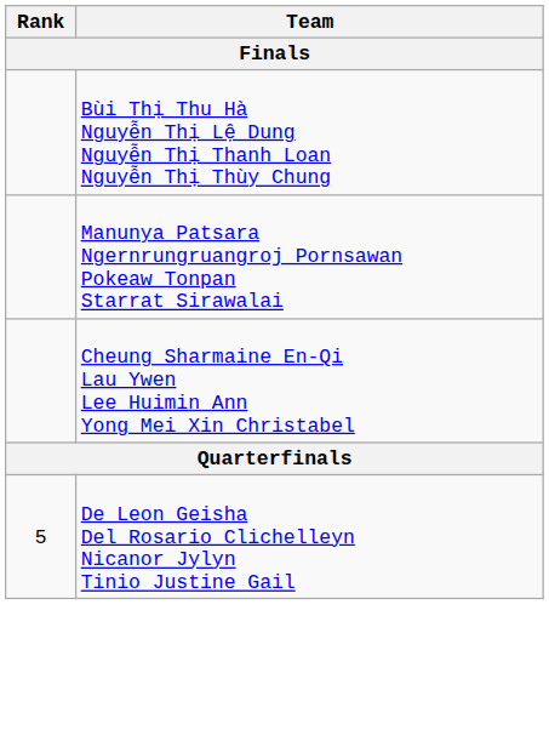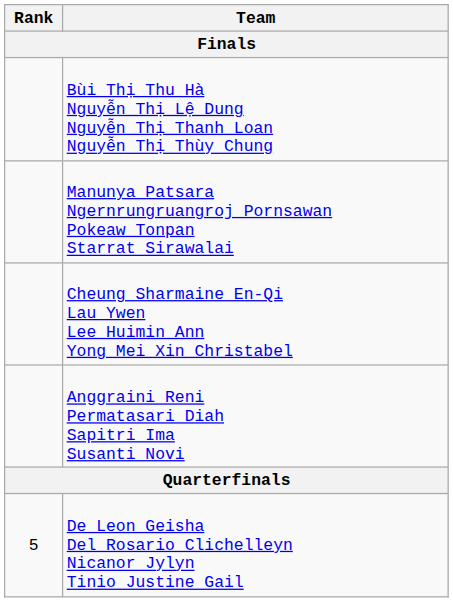+ row: Anggraini Reni Permatasari Diah Sapitri Ima Susanti Novi
